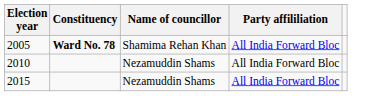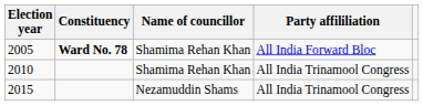2010 | Name of councillor: Nezamuddin Shams -> Shamima Rehan Khan
2010 | Party affililiation: All India Forward Bloc -> All India Trinamool Congress
2015 | Party affililiation: All India Forward Bloc -> All India Trinamool Congress
